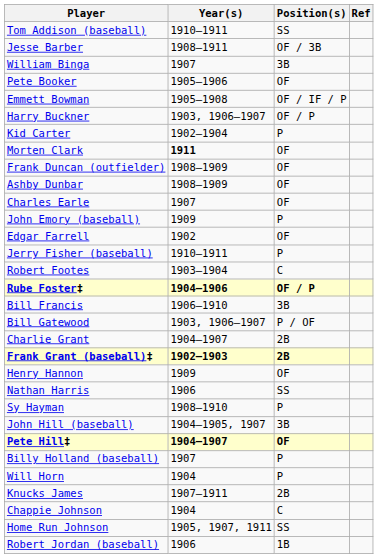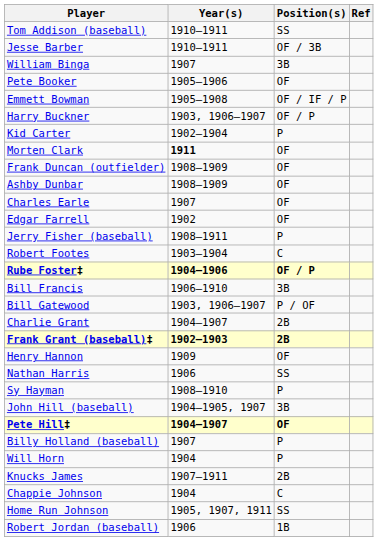Jesse Barber | Year(s): 1908–1911 -> 1910–1911
- row: John Emory (baseball) | 1909 | P
Jerry Fisher (baseball) | Year(s): 1910–1911 -> 1908–1911
